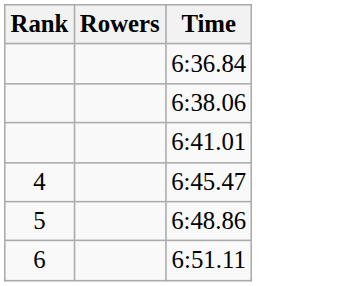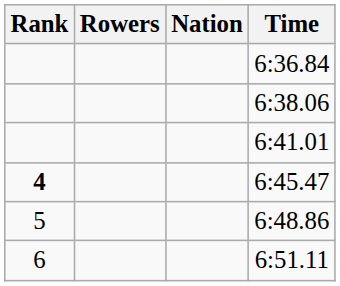+ column: Nation
6:45.47 | Rank: normal -> bold
